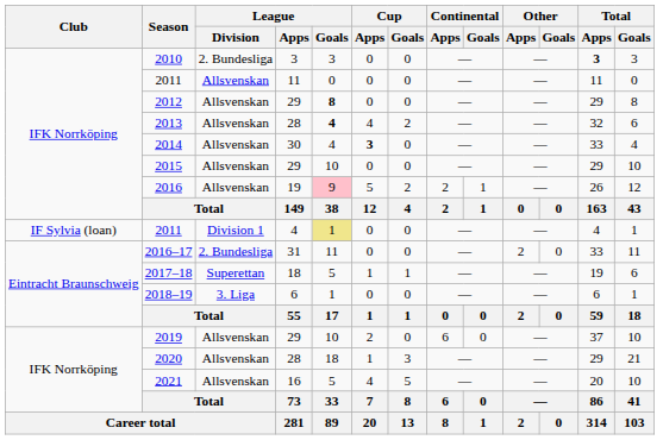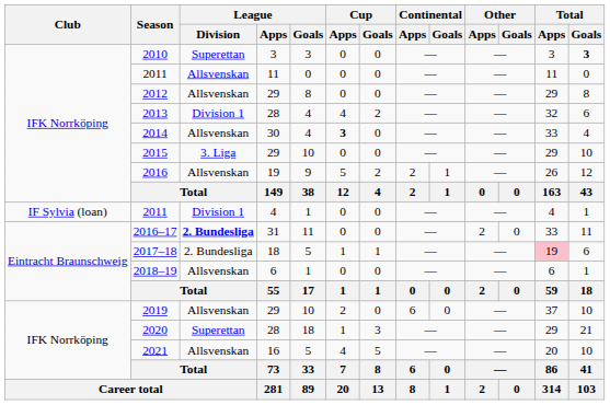2010 | League / Division: 2. Bundesliga -> Superettan
2010 | Total / Apps: bold -> normal
2010 | Total / Goals: normal -> bold
2012 | League / Goals: bold -> normal
2013 | League / Division: Allsvenskan -> Division 1
2013 | League / Goals: bold -> normal
2015 | League / Division: Allsvenskan -> 3. Liga
2016 | League / Goals: pink background -> no background
2011 / 4 | League / Goals: khaki background -> no background
2016–17 | League / Division: normal -> bold
2017–18 | League / Division: Superettan -> 2. Bundesliga
2017–18 | Total / Apps: no background -> pink background
2018–19 | League / Division: 3. Liga -> Allsvenskan
2020 | League / Division: Allsvenskan -> Superettan
